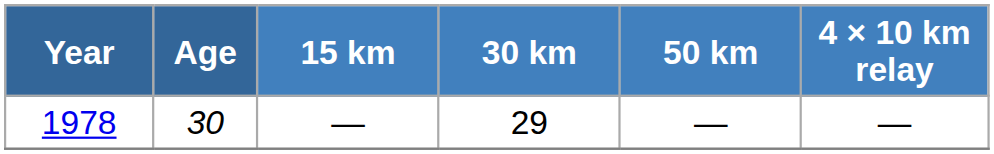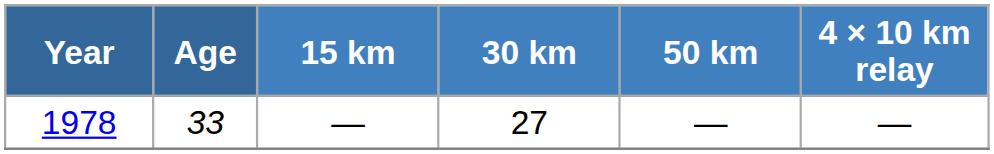1978 | Age: 30 -> 33
1978 | 30 km: 29 -> 27
